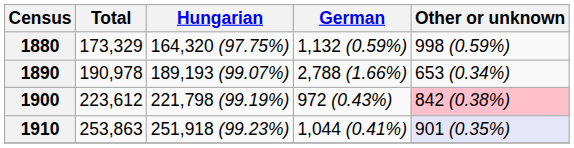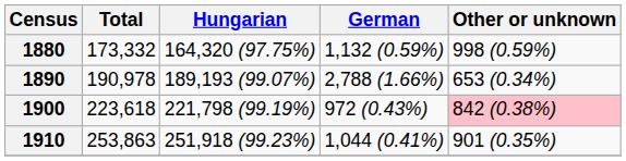1880 | Total: 173,329 -> 173,332
1900 | Total: 223,612 -> 223,618
1910 | Other or unknown: lavender background -> no background
